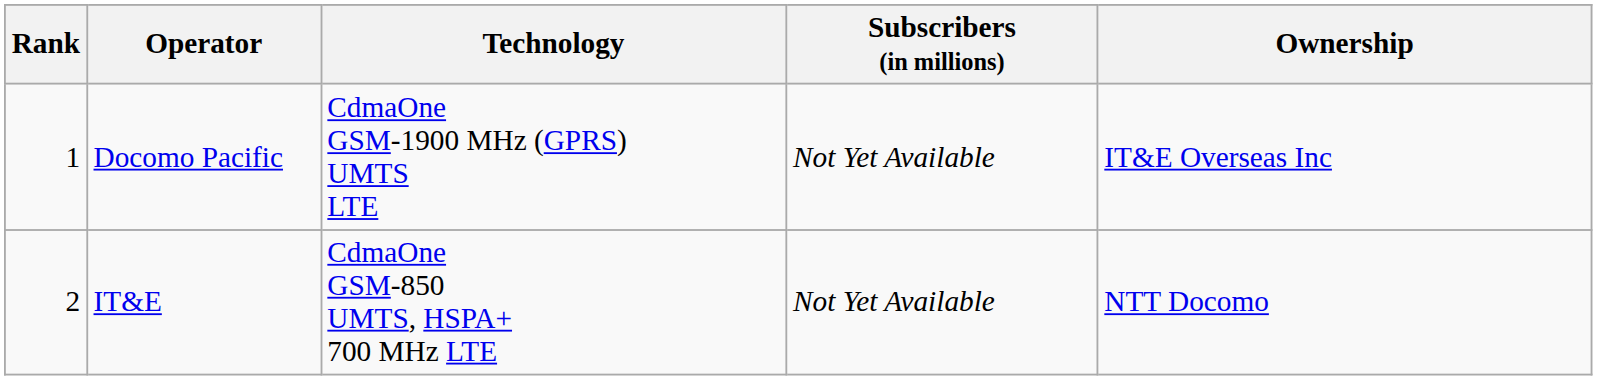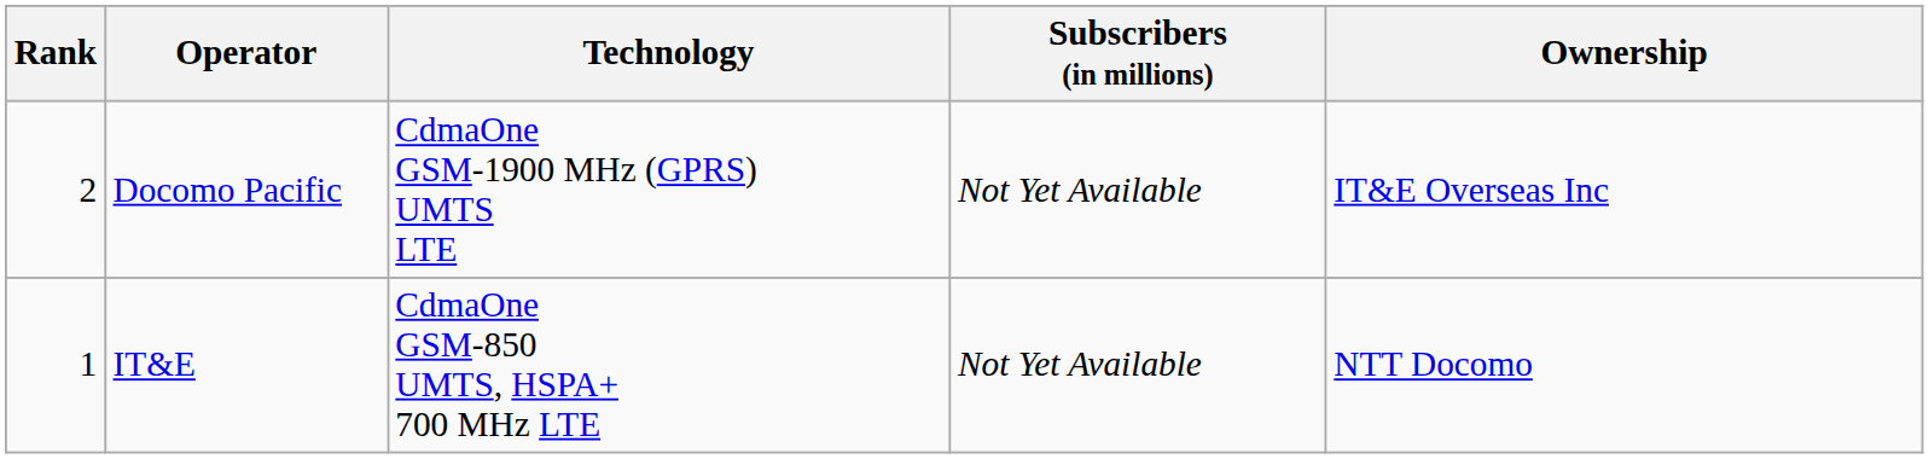Docomo Pacific | Rank: 1 -> 2
IT&E | Rank: 2 -> 1
